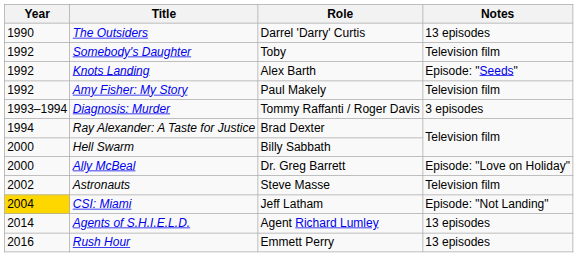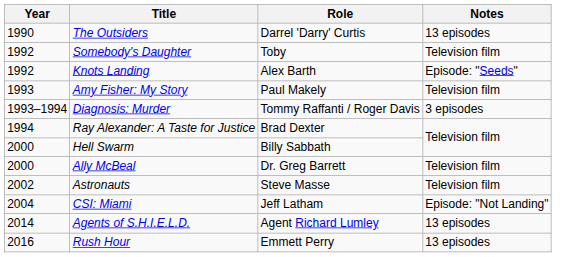Amy Fisher: My Story | Year: 1992 -> 1993
Ally McBeal | Notes: Episode: "Love on Holiday" -> Television film
CSI: Miami | Year: gold background -> no background
